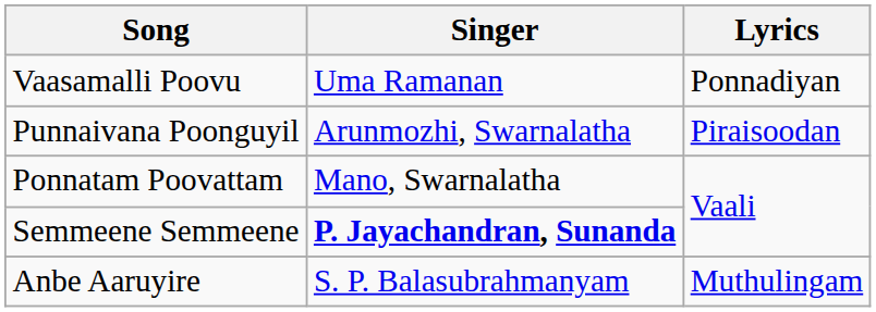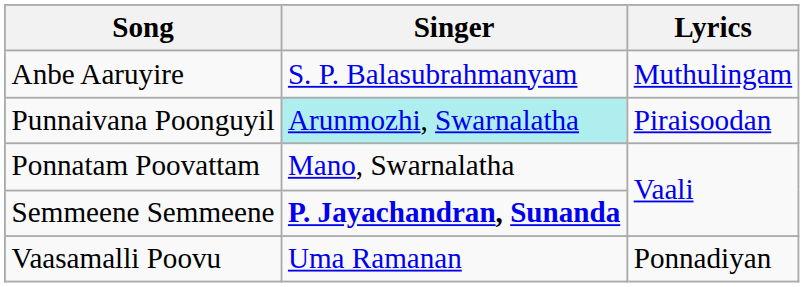rows swapped: Vaasamalli Poovu <-> Anbe Aaruyire
Punnaivana Poonguyil | Singer: no background -> paleturquoise background
